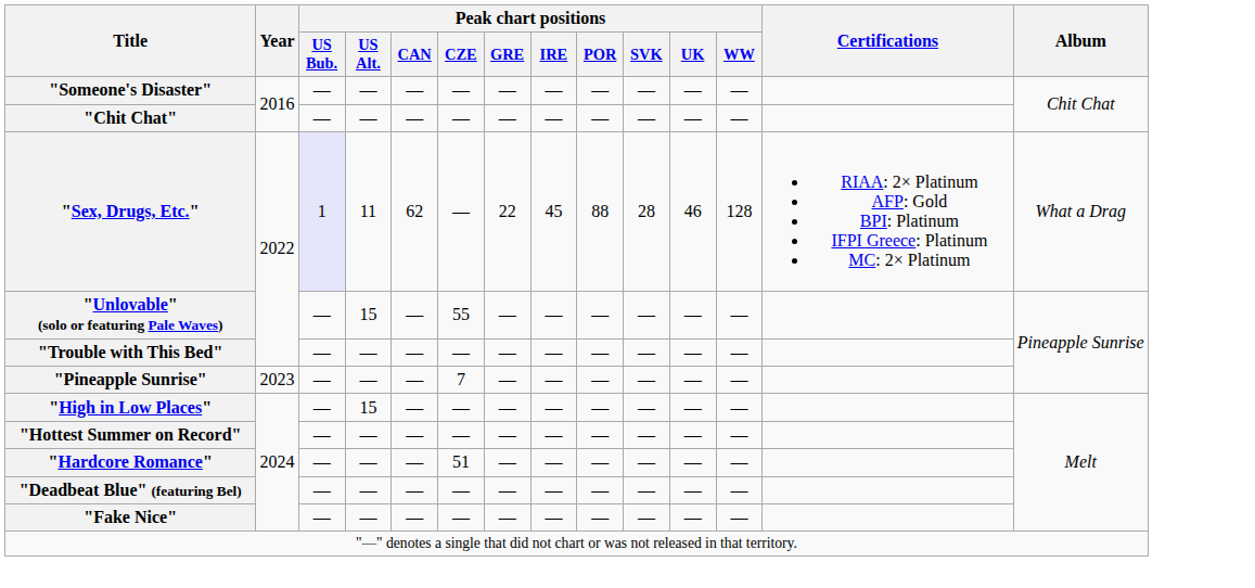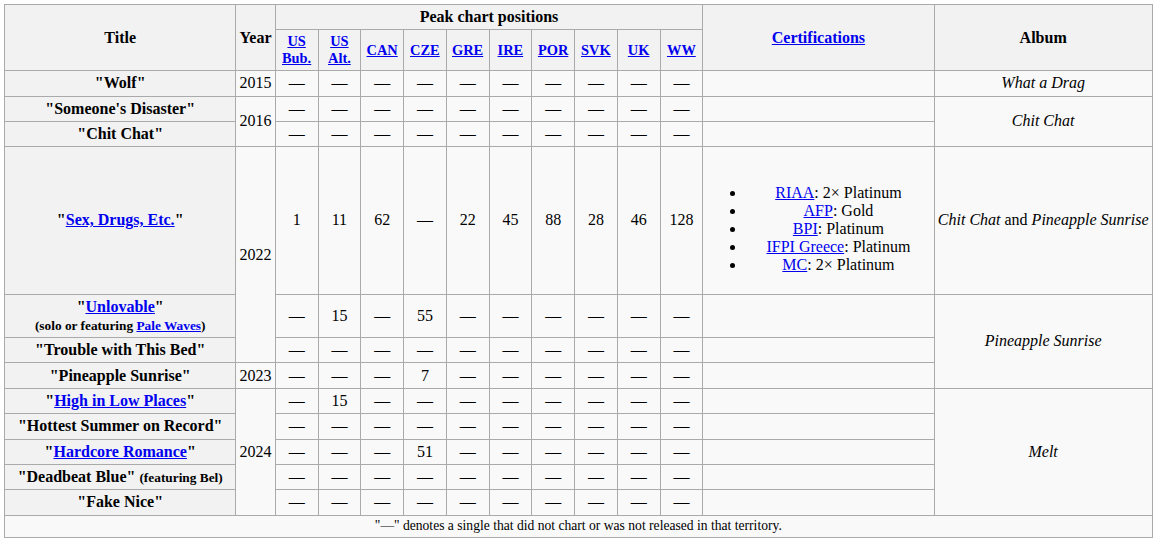+ row: "Wolf" | 2015 | — | — | — | — | — | — | — | — | — | — | What a Drag
"Sex, Drugs, Etc." | Peak chart positions / US Bub.: lavender background -> no background
"Sex, Drugs, Etc." | Album: What a Drag -> Chit Chat and Pineapple Sunrise
